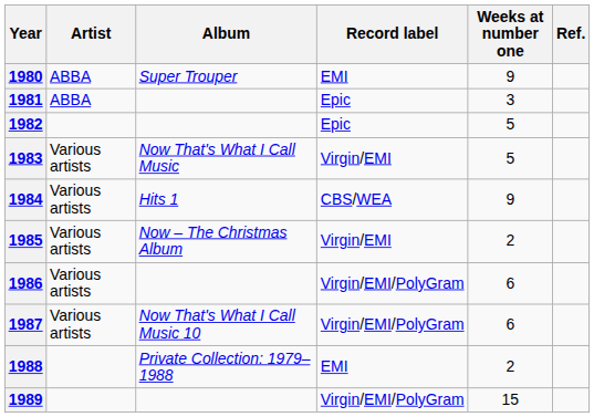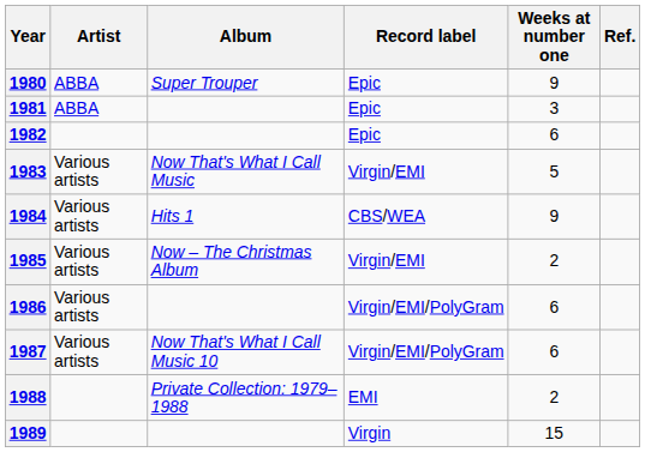1980 | Record label: EMI -> Epic
1982 | Weeks at number one: 5 -> 6
1989 | Record label: Virgin/EMI/PolyGram -> Virgin
